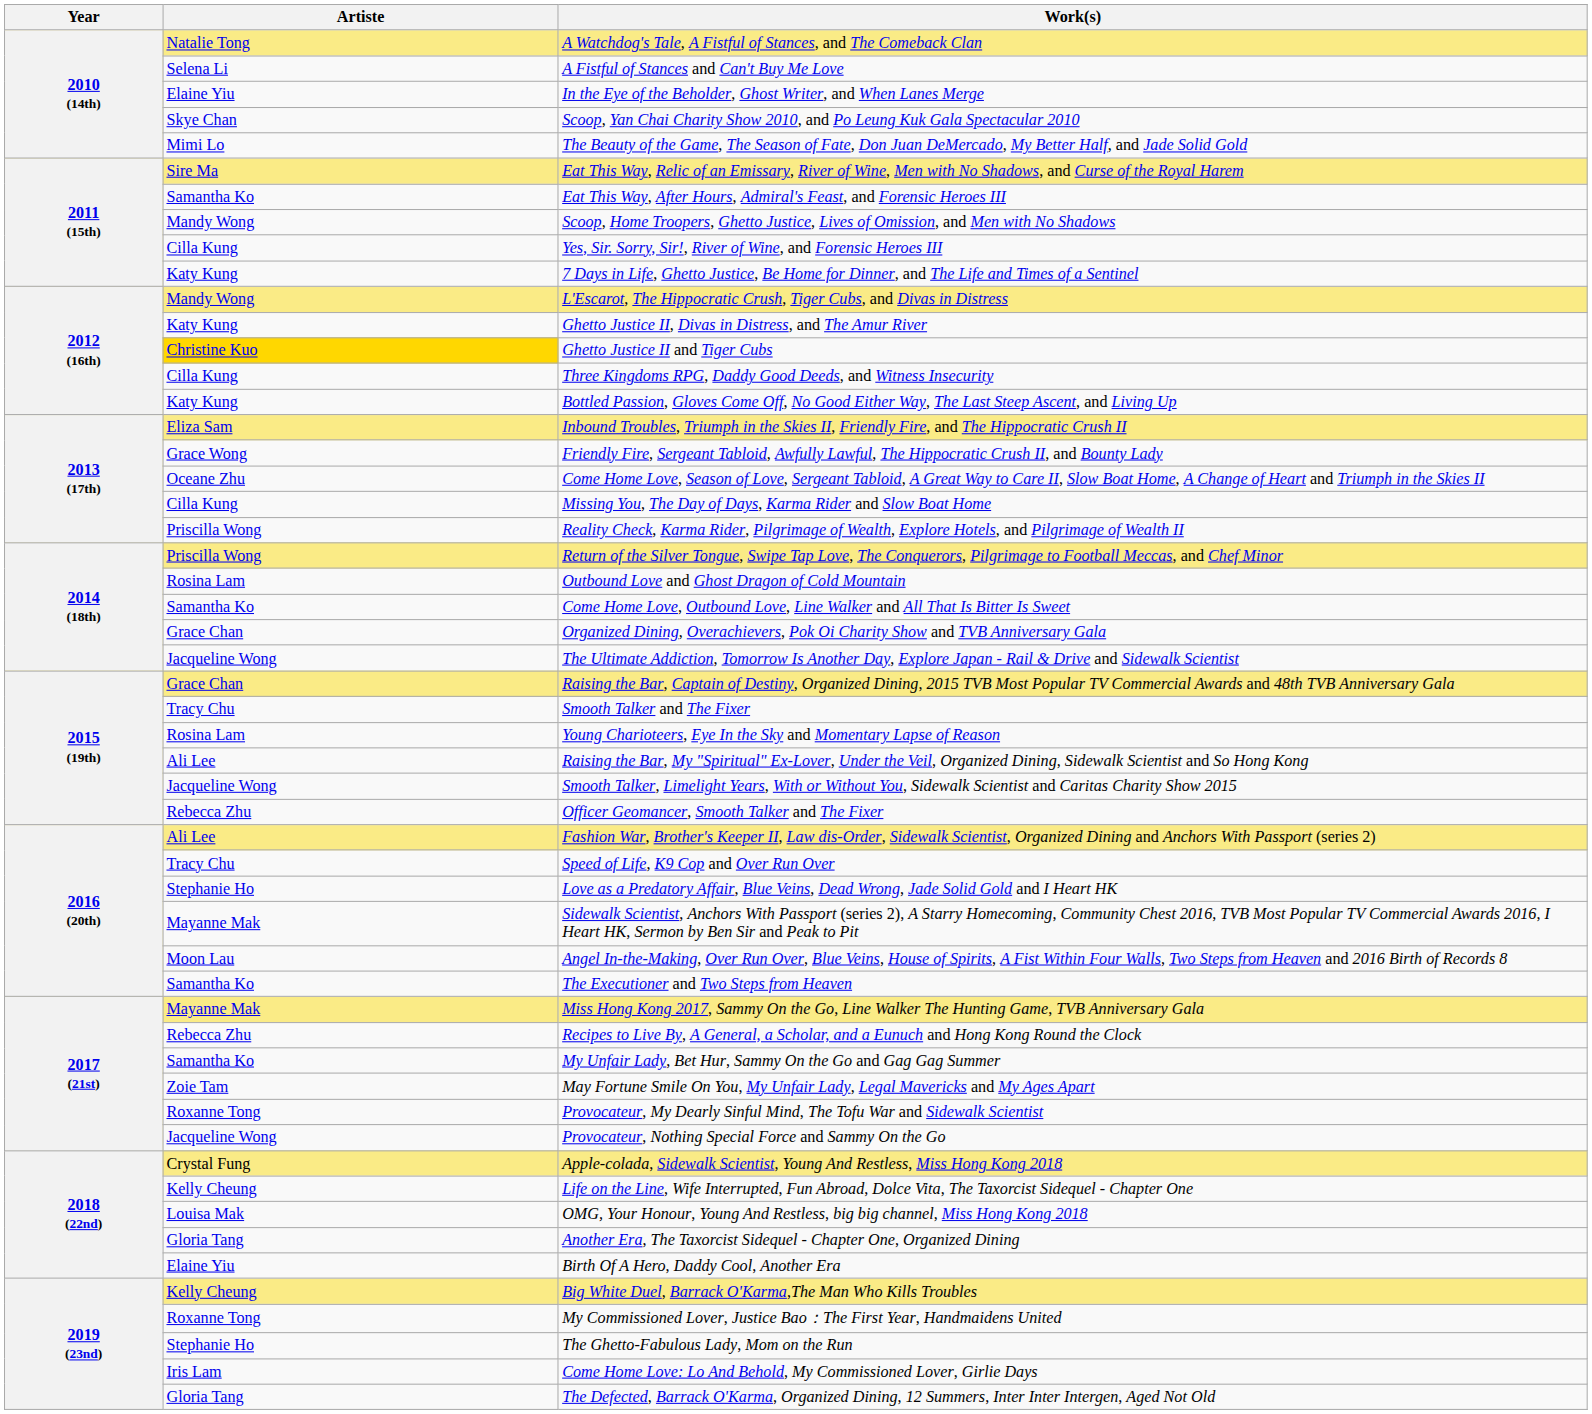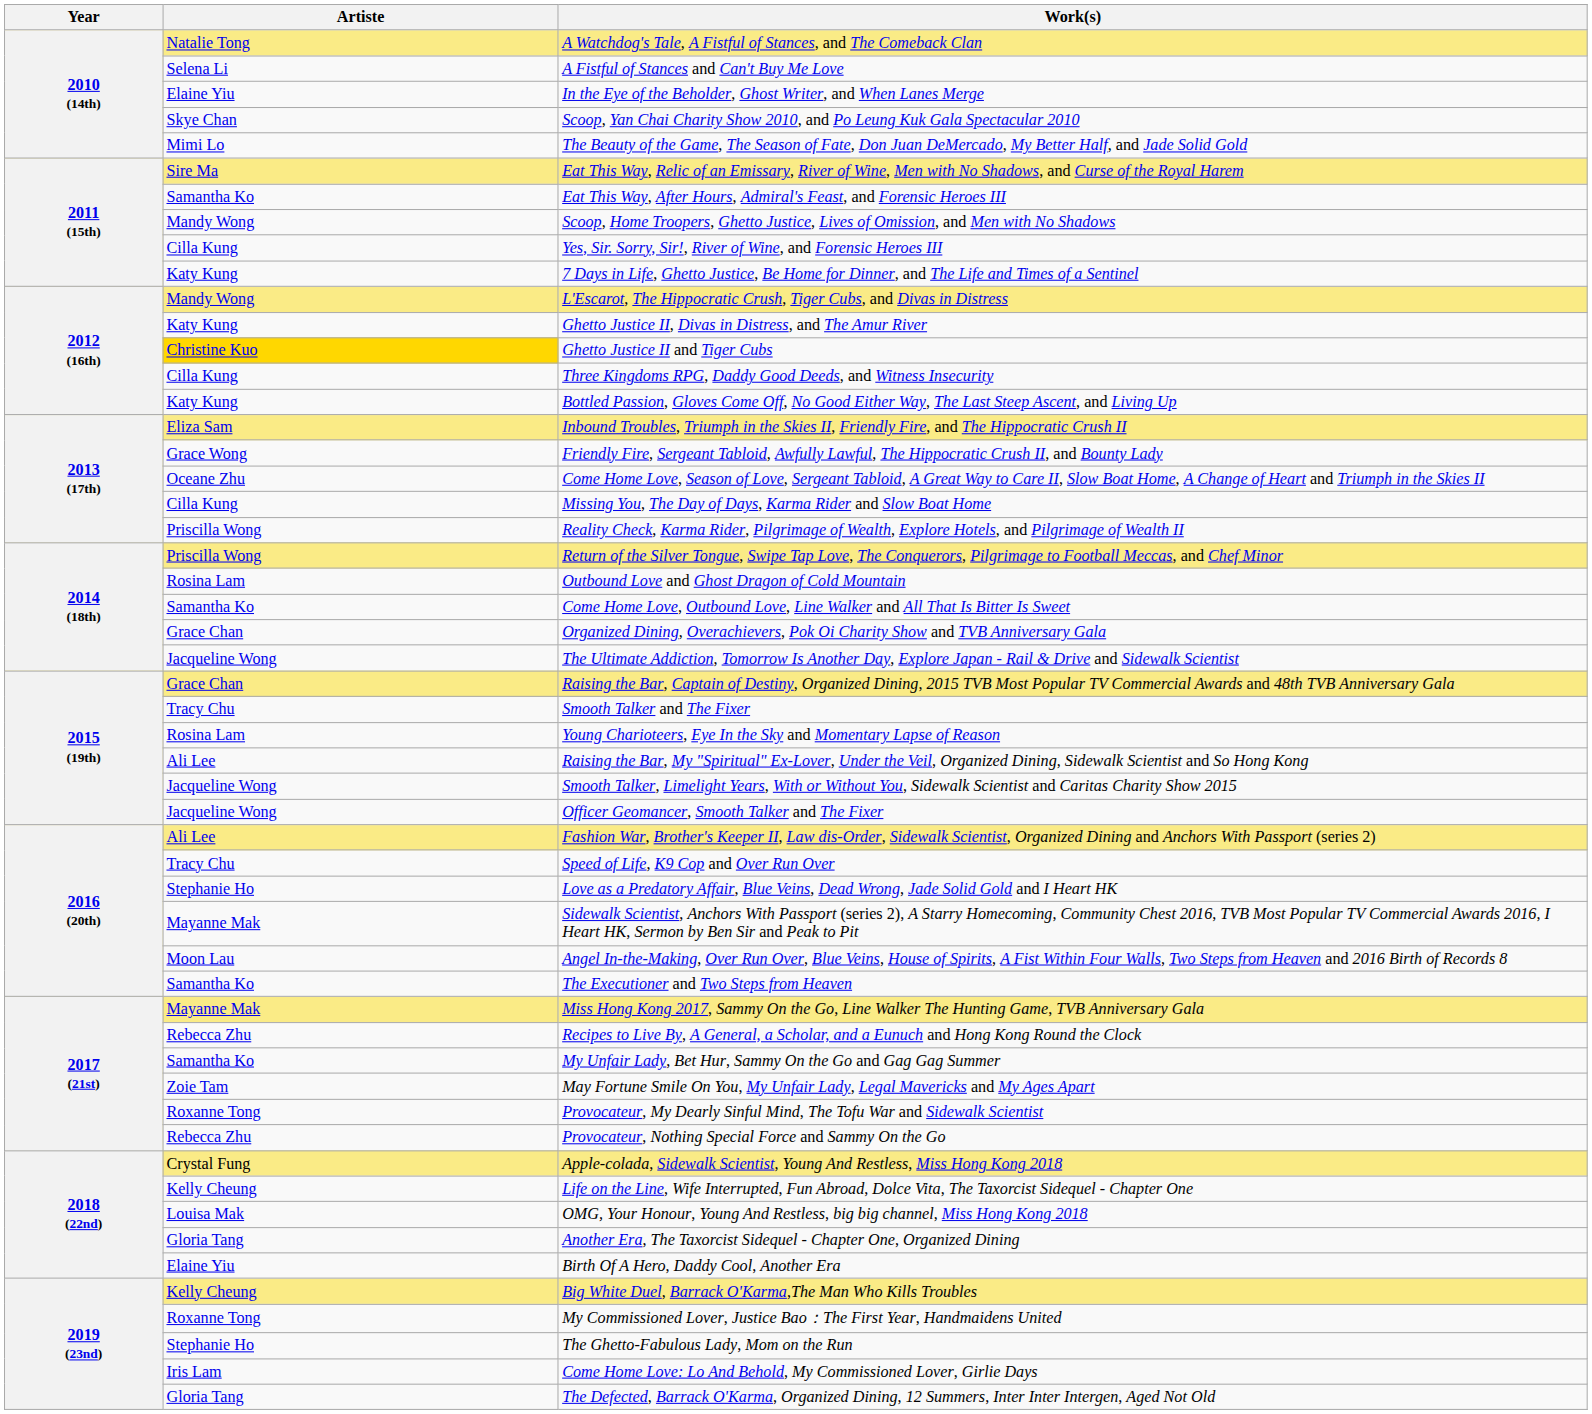Officer Geomancer, Smooth Talker and The Fixer | Artiste: Rebecca Zhu -> Jacqueline Wong
Provocateur, Nothing Special Force and Sammy On the Go | Artiste: Jacqueline Wong -> Rebecca Zhu
